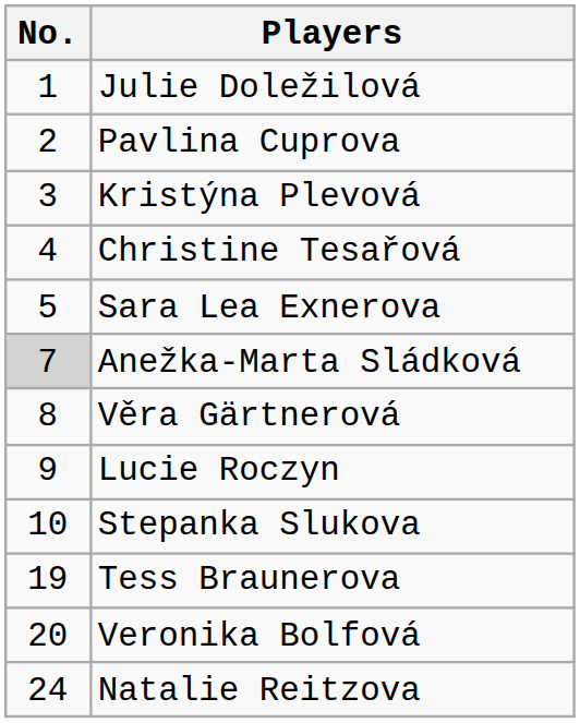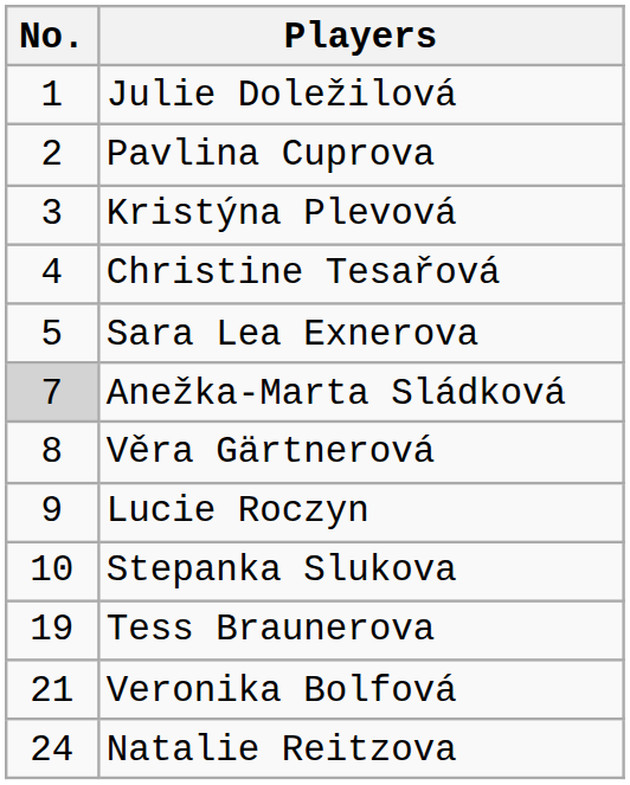Veronika Bolfová | No.: 20 -> 21
